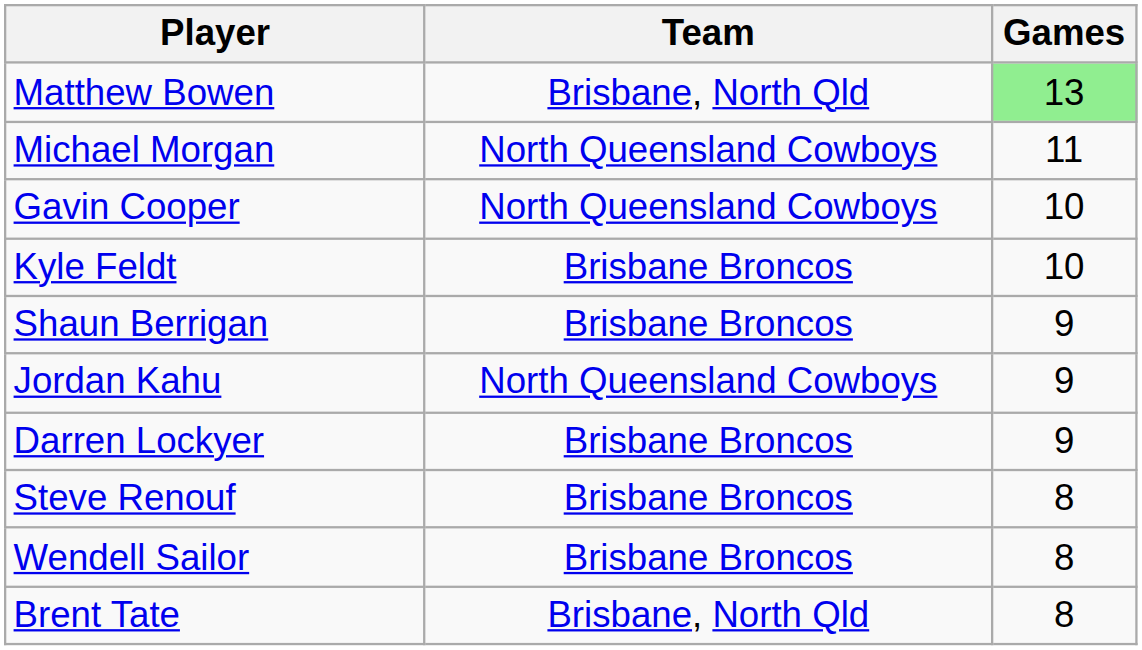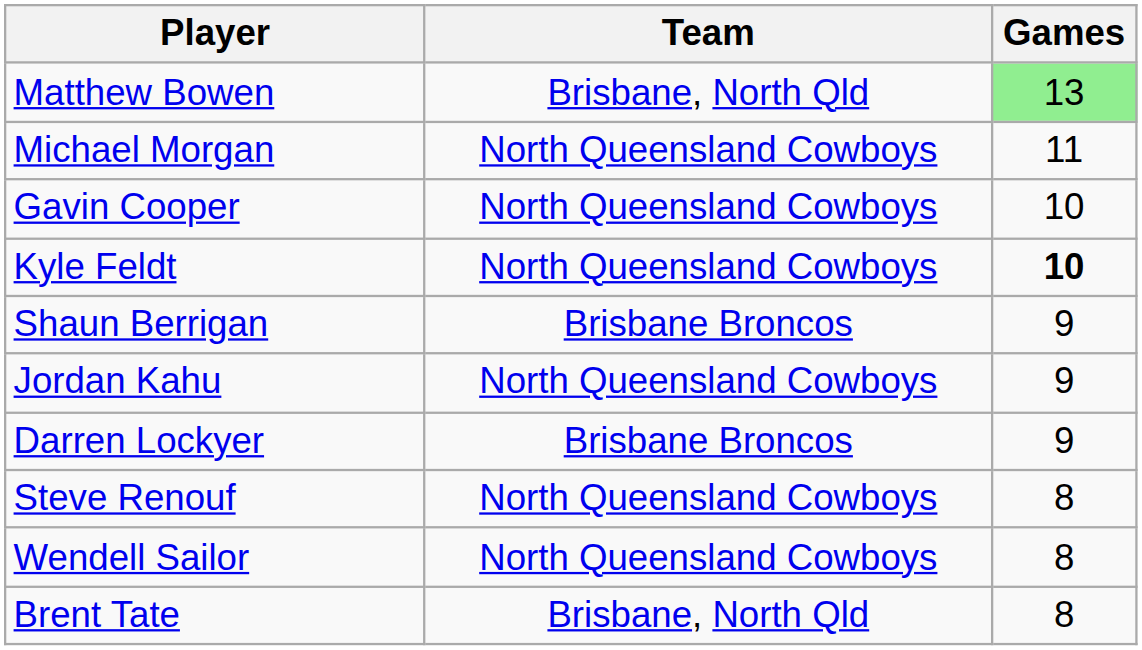Kyle Feldt | Team: Brisbane Broncos -> North Queensland Cowboys
Kyle Feldt | Games: normal -> bold
Steve Renouf | Team: Brisbane Broncos -> North Queensland Cowboys
Wendell Sailor | Team: Brisbane Broncos -> North Queensland Cowboys
